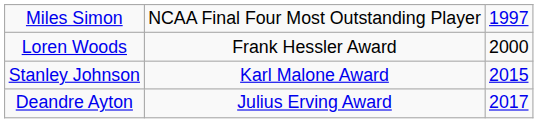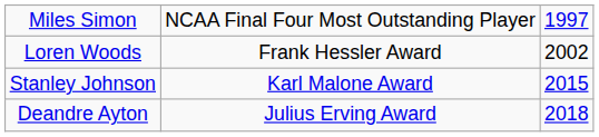Loren Woods | column 3: 2000 -> 2002
Deandre Ayton | column 3: 2017 -> 2018
